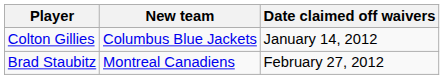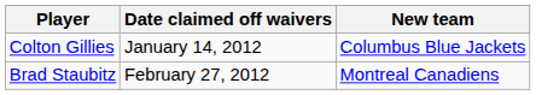columns swapped: New team <-> Date claimed off waivers
